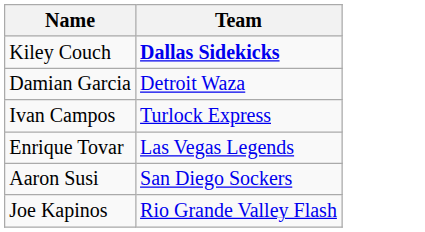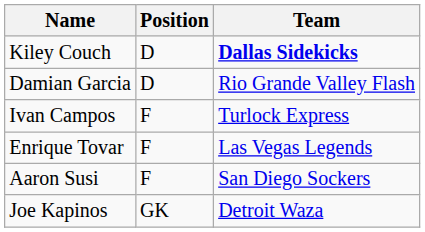+ column: Position | D | D | F | F | F | GK
Damian Garcia | Team: Detroit Waza -> Rio Grande Valley Flash
Joe Kapinos | Team: Rio Grande Valley Flash -> Detroit Waza
